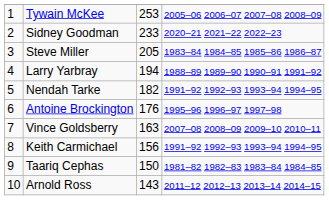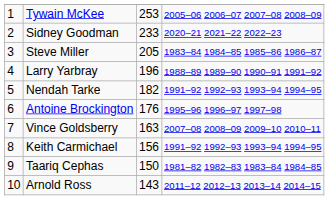Larry Yarbray | column 3: 194 -> 196
